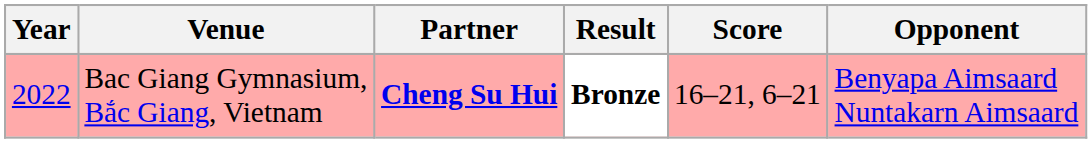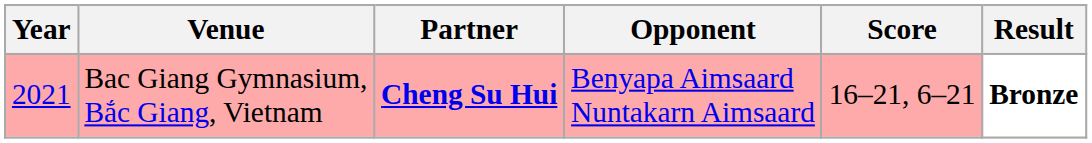columns swapped: Opponent <-> Result
Bac Giang Gymnasium, Bắc Giang, Vietnam | Year: 2022 -> 2021
